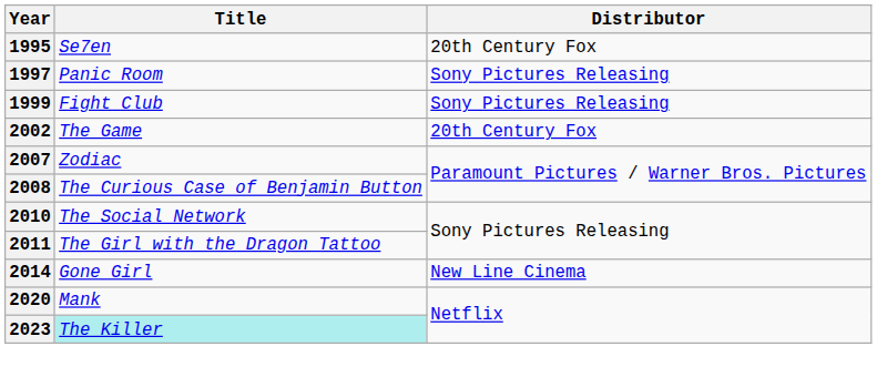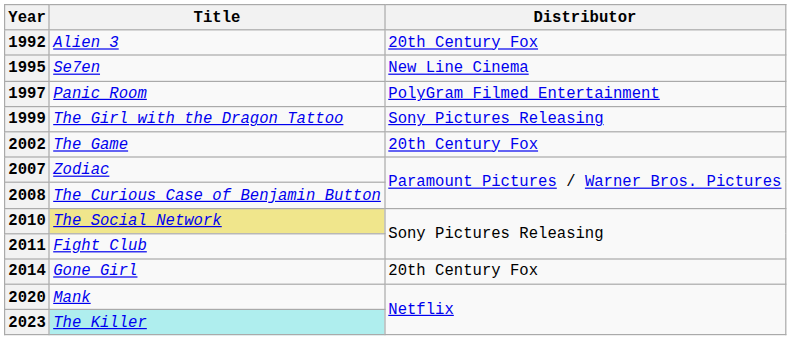+ row: 1992 | Alien 3 | 20th Century Fox
1995 | Distributor: 20th Century Fox -> New Line Cinema
1997 | Distributor: Sony Pictures Releasing -> PolyGram Filmed Entertainment
1999 | Title: Fight Club -> The Girl with the Dragon Tattoo
2010 | Title: no background -> khaki background
2011 | Title: The Girl with the Dragon Tattoo -> Fight Club
2014 | Distributor: New Line Cinema -> 20th Century Fox
